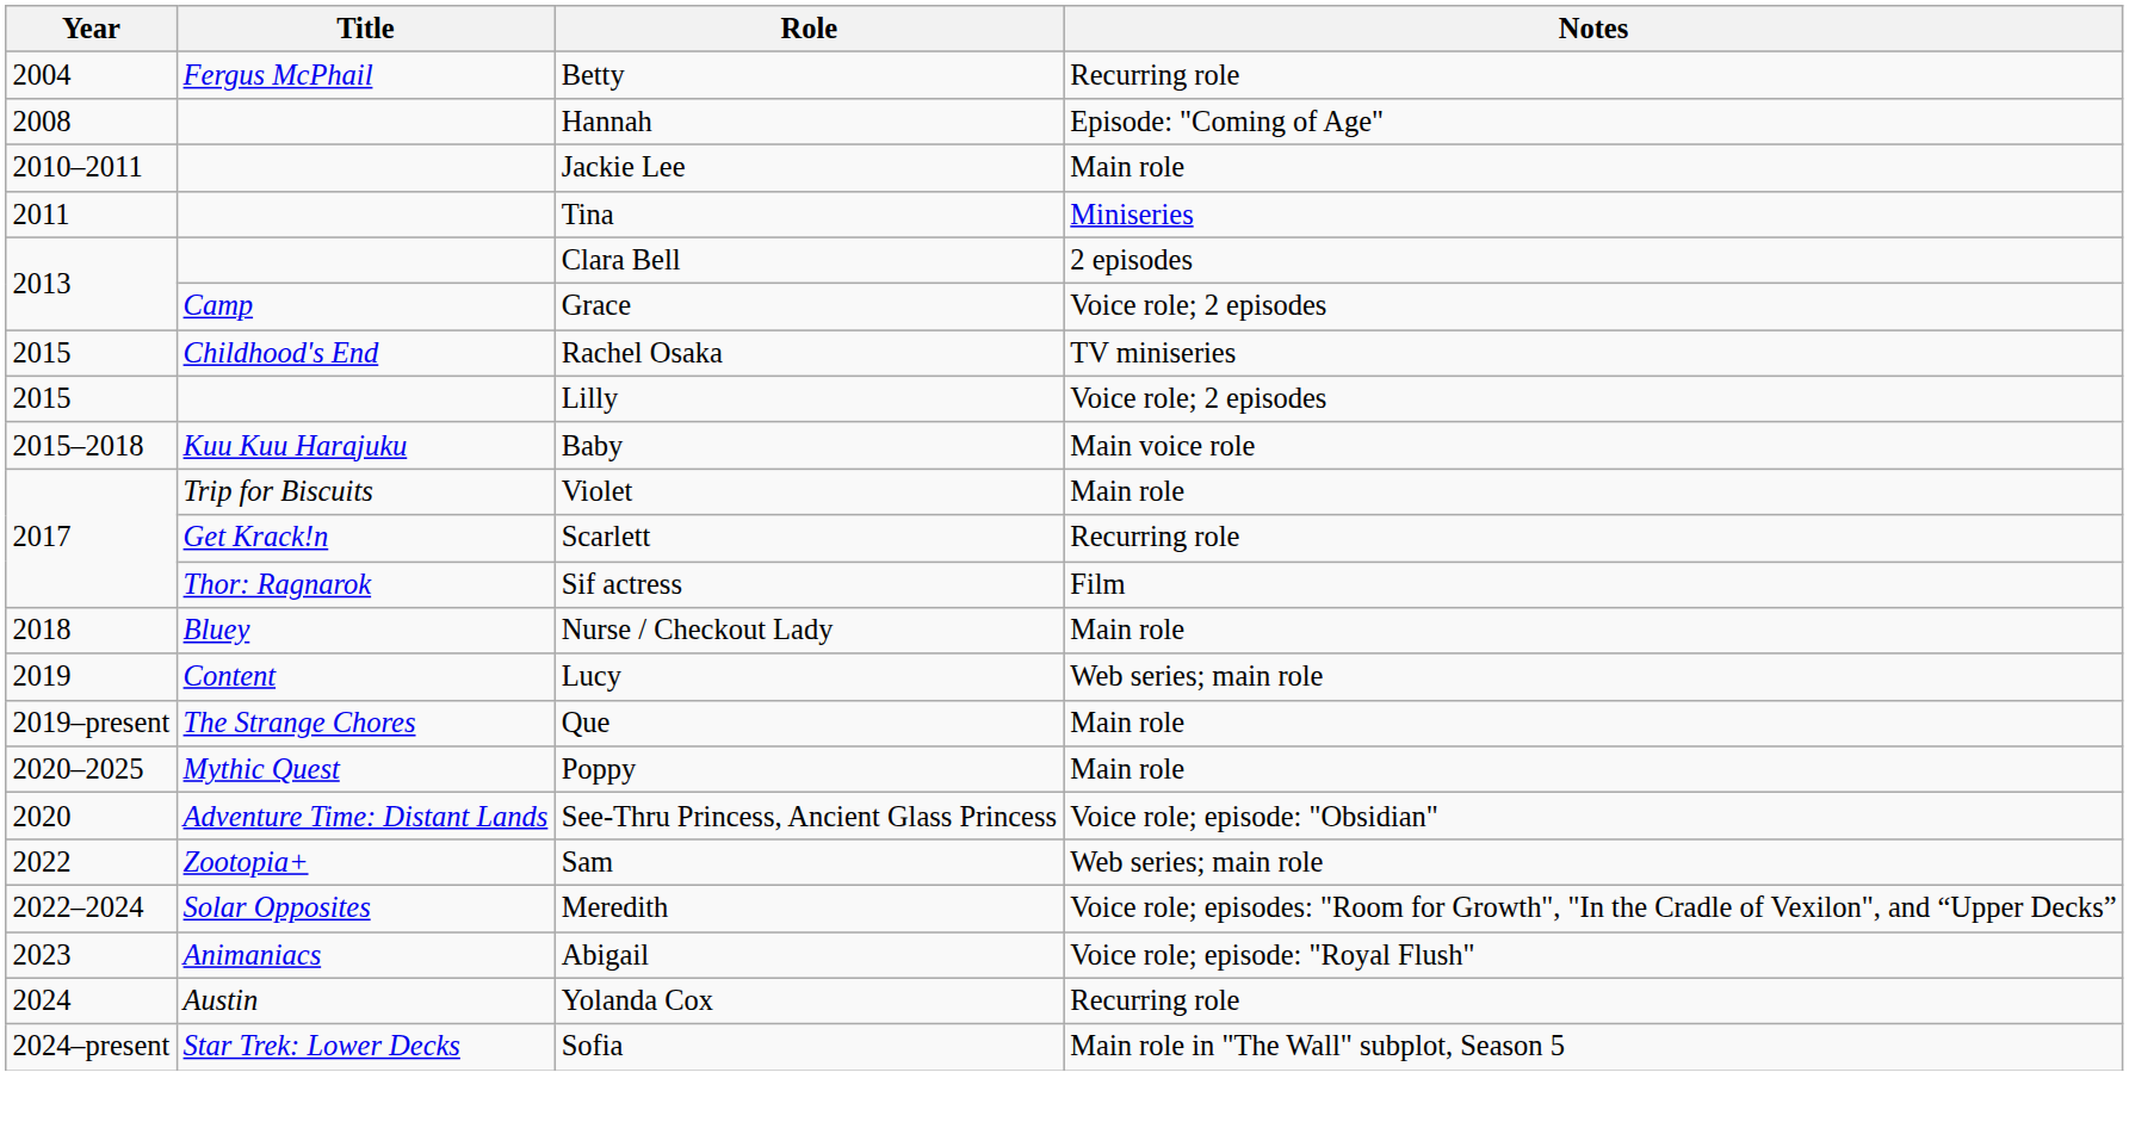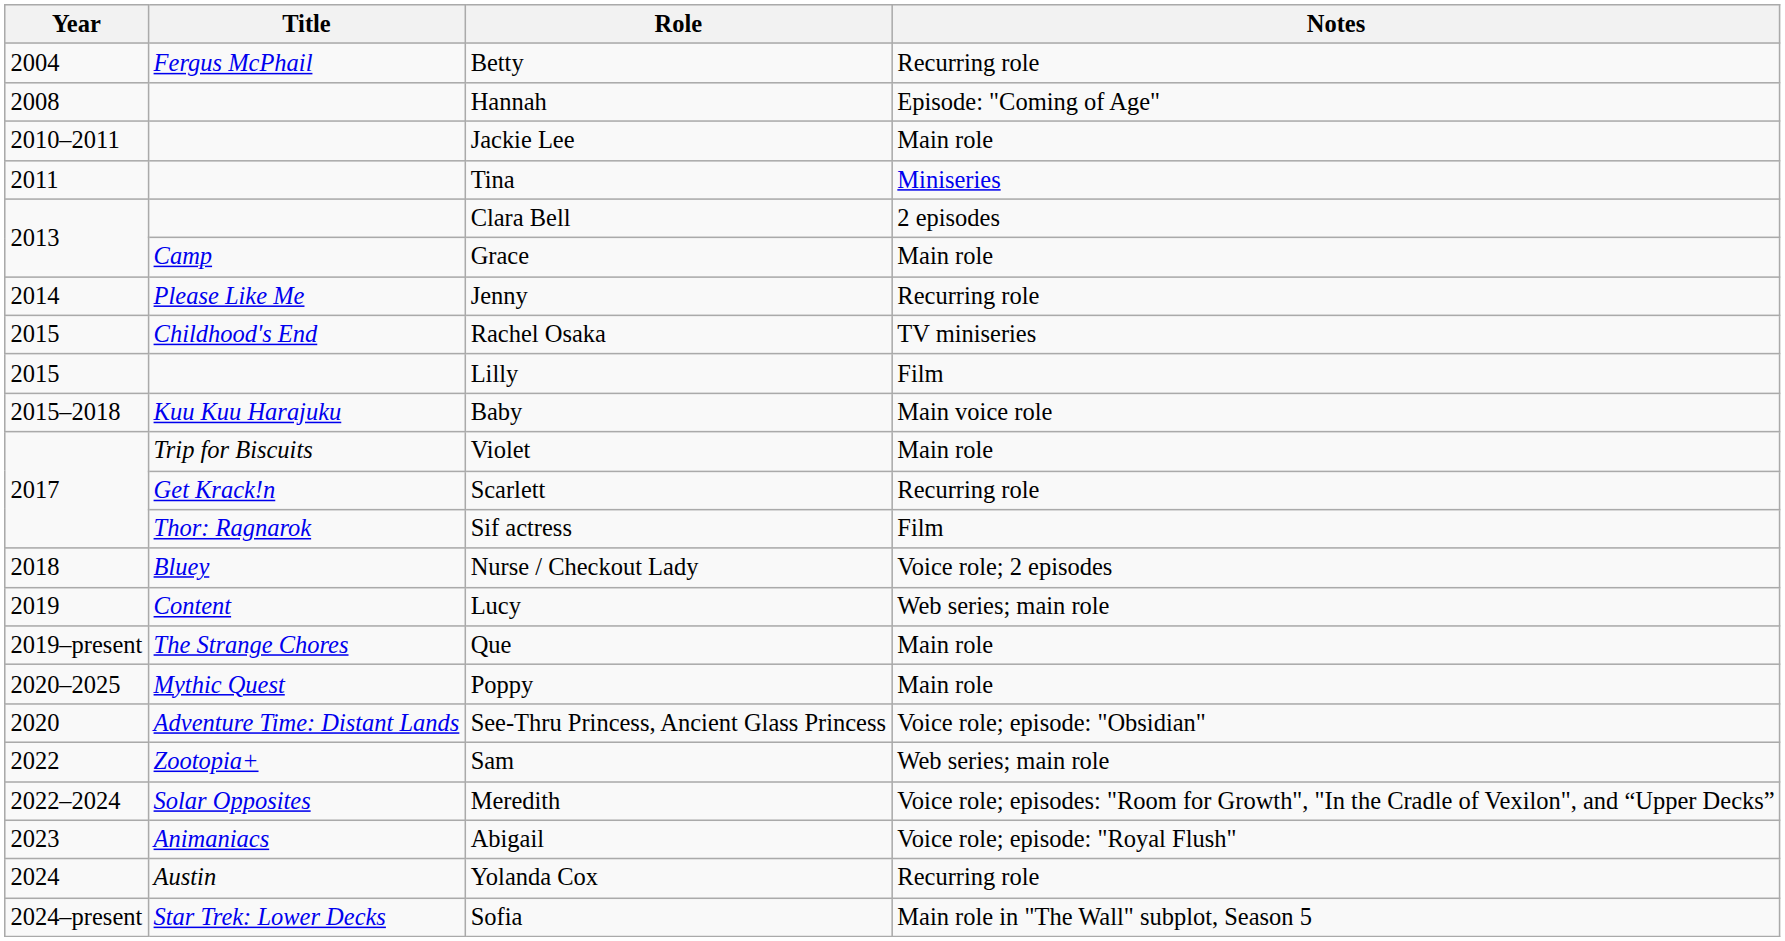Grace | Notes: Voice role; 2 episodes -> Main role
+ row: 2014 | Please Like Me | Jenny | Recurring role
Lilly | Notes: Voice role; 2 episodes -> Film
Nurse / Checkout Lady | Notes: Main role -> Voice role; 2 episodes
